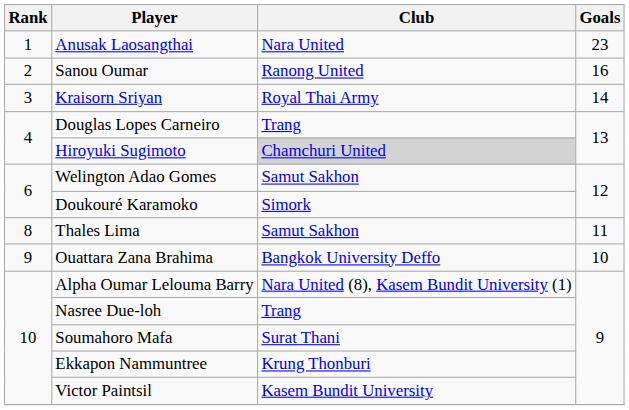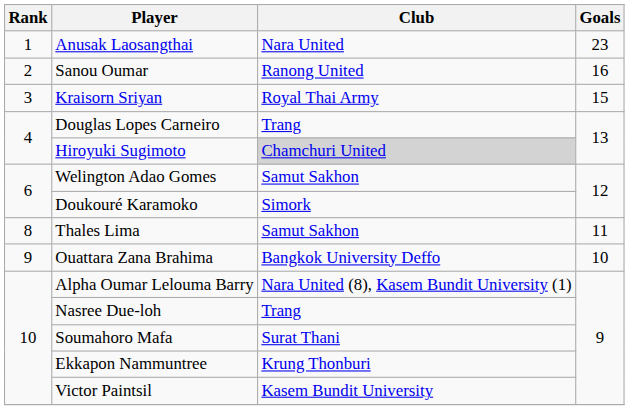Kraisorn Sriyan | Goals: 14 -> 15
